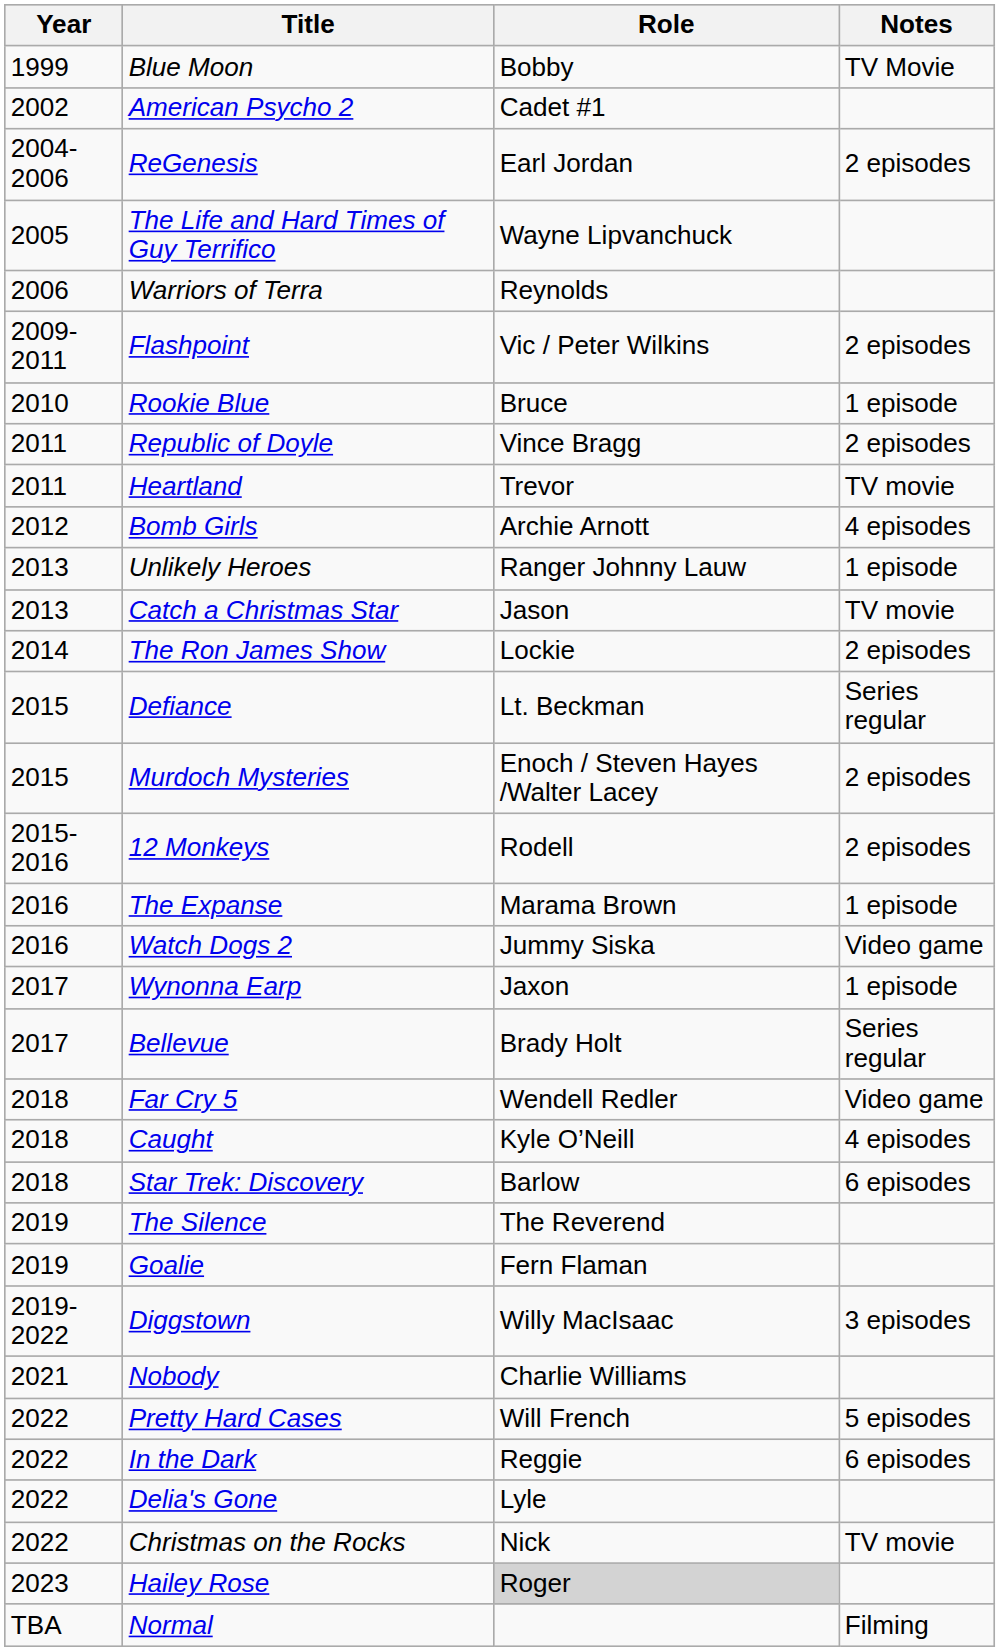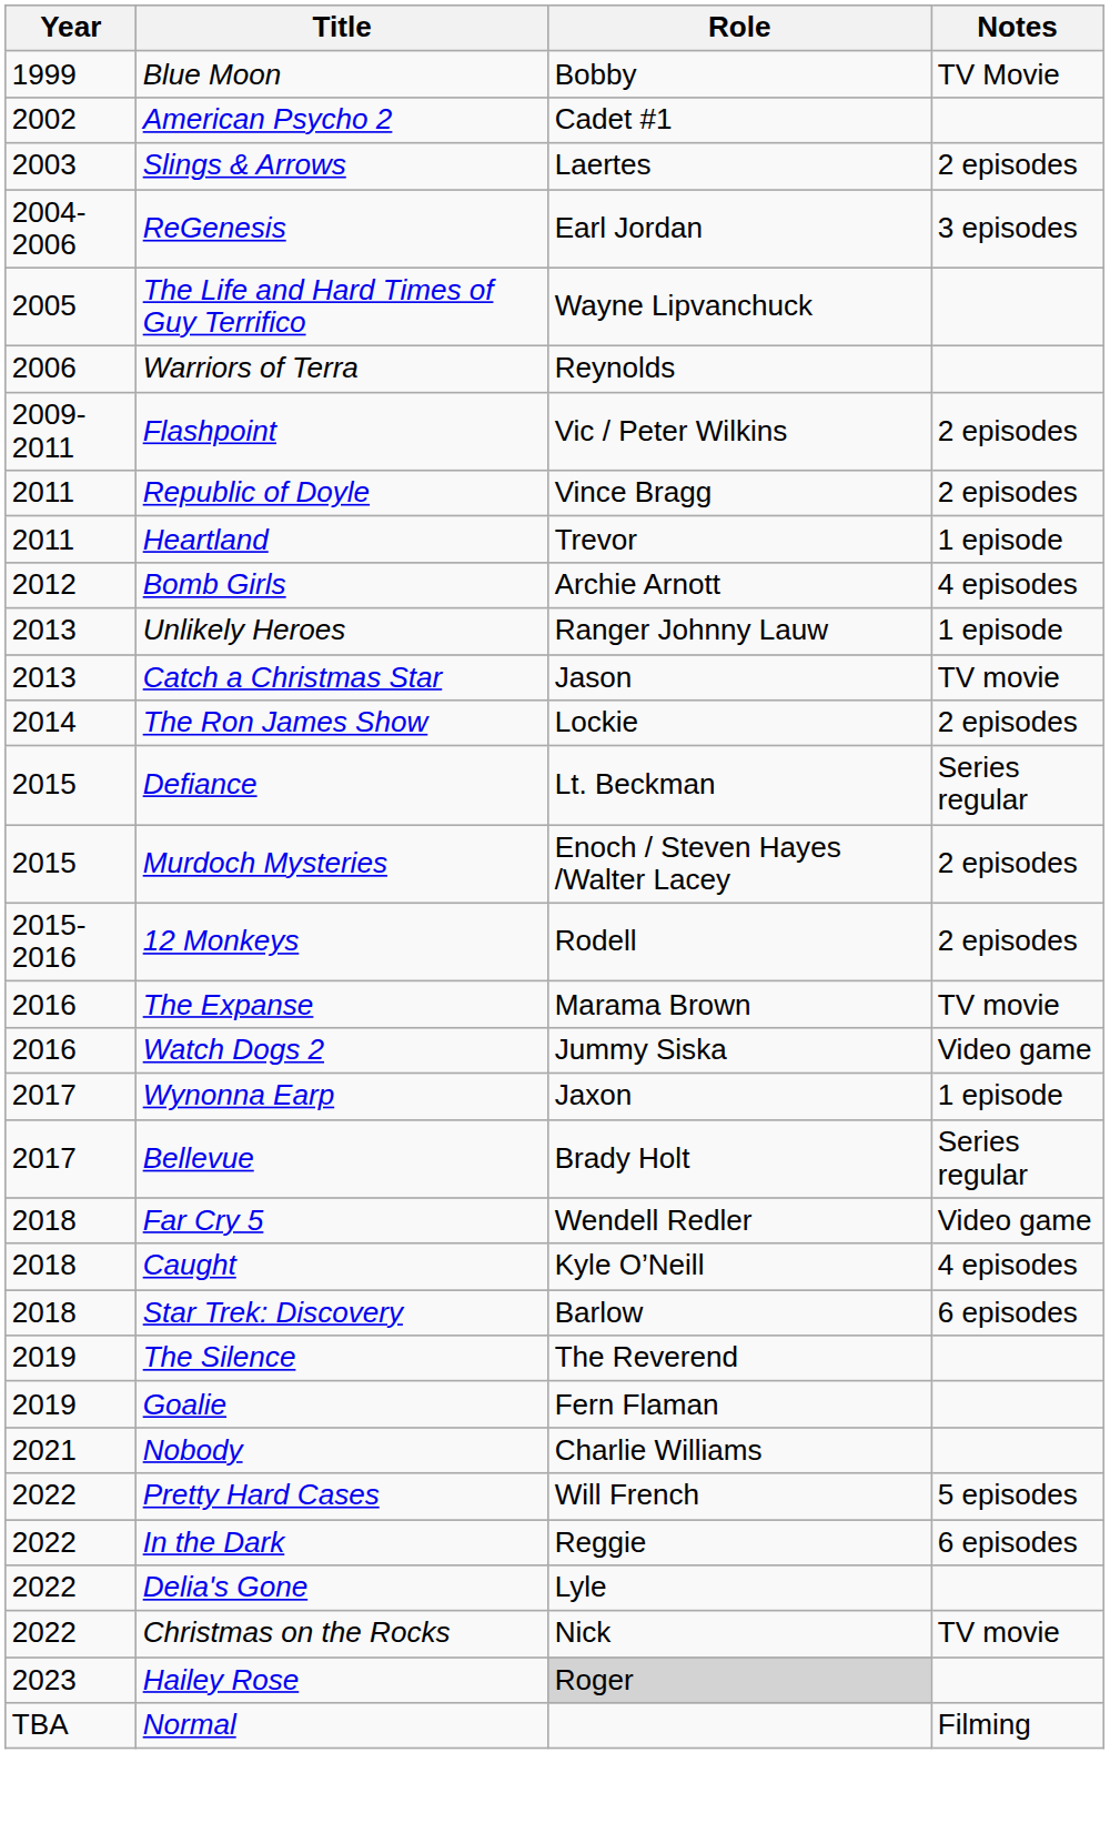+ row: 2003 | Slings & Arrows | Laertes | 2 episodes
ReGenesis | Notes: 2 episodes -> 3 episodes
- row: 2010 | Rookie Blue | Bruce | 1 episode
Heartland | Notes: TV movie -> 1 episode
The Expanse | Notes: 1 episode -> TV movie
- row: 2019-2022 | Diggstown | Willy MacIsaac | 3 episodes
